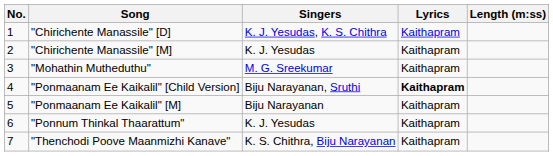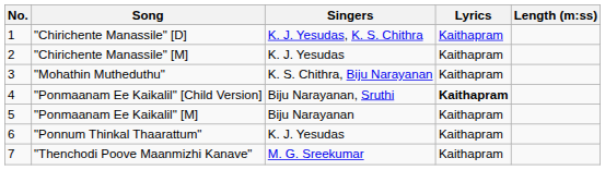"Mohathin Mutheduthu" | Singers: M. G. Sreekumar -> K. S. Chithra, Biju Narayanan
"Thenchodi Poove Maanmizhi Kanave" | Singers: K. S. Chithra, Biju Narayanan -> M. G. Sreekumar
